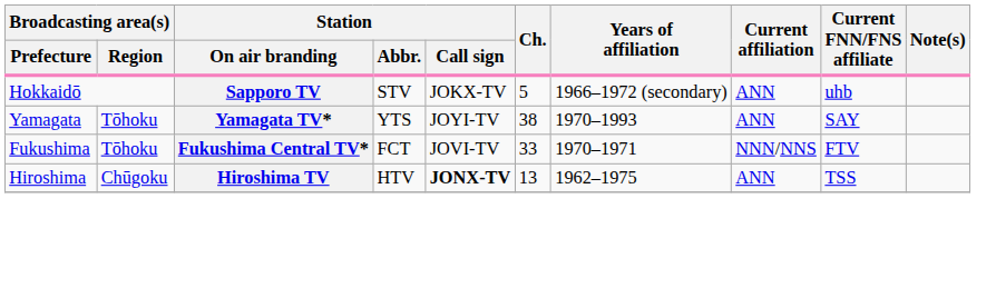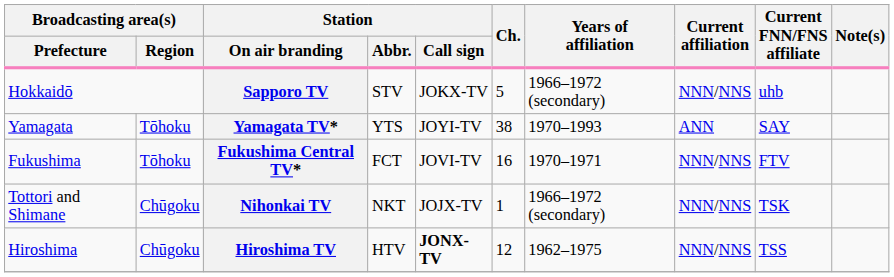Sapporo TV | Current affiliation: ANN -> NNN/NNS
Fukushima Central TV* | Ch.: 33 -> 16
+ row: Tottori and Shimane | Chūgoku | Nihonkai TV | NKT | JOJX-TV | 1 | 1966–1972 (secondary) | NNN/NNS | TSK
Hiroshima TV | Ch.: 13 -> 12
Hiroshima TV | Current affiliation: ANN -> NNN/NNS
